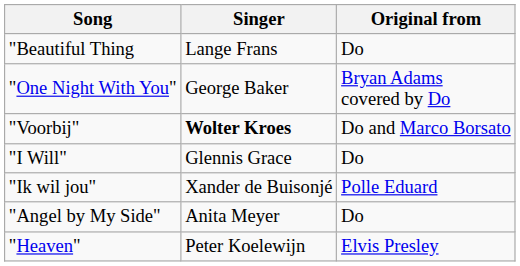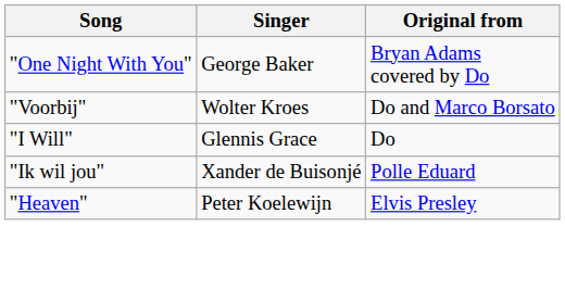- row: "Beautiful Thing | Lange Frans | Do
"Voorbij" | Singer: bold -> normal
- row: "Angel by My Side" | Anita Meyer | Do
